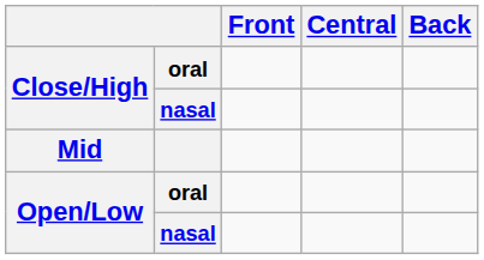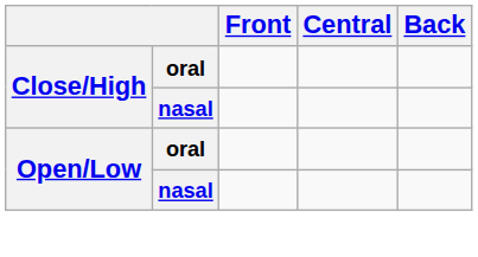- row: Mid
